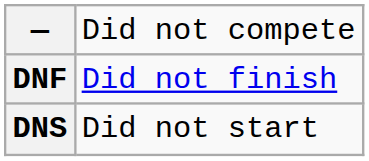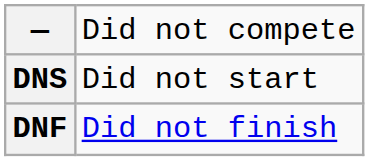rows swapped: DNF <-> DNS
